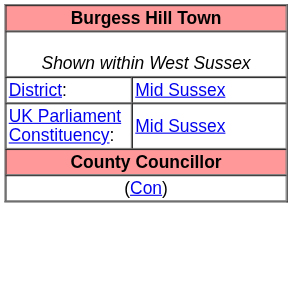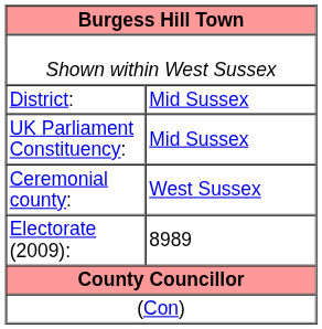+ row: Ceremonial county: | West Sussex
+ row: Electorate (2009): | 8989
